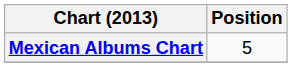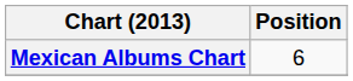Mexican Albums Chart | Position: 5 -> 6
